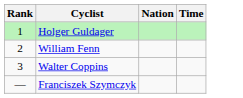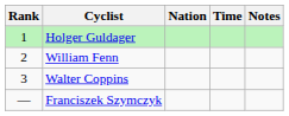+ column: Notes
